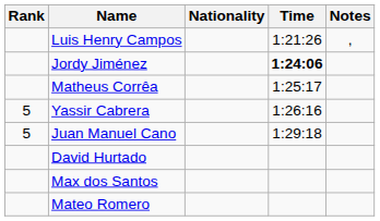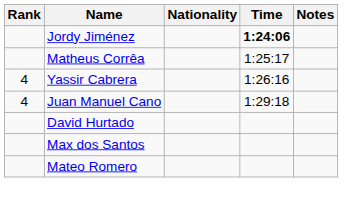- row: Luis Henry Campos | 1:21:26 | ,
Yassir Cabrera | Rank: 5 -> 4
Juan Manuel Cano | Rank: 5 -> 4
